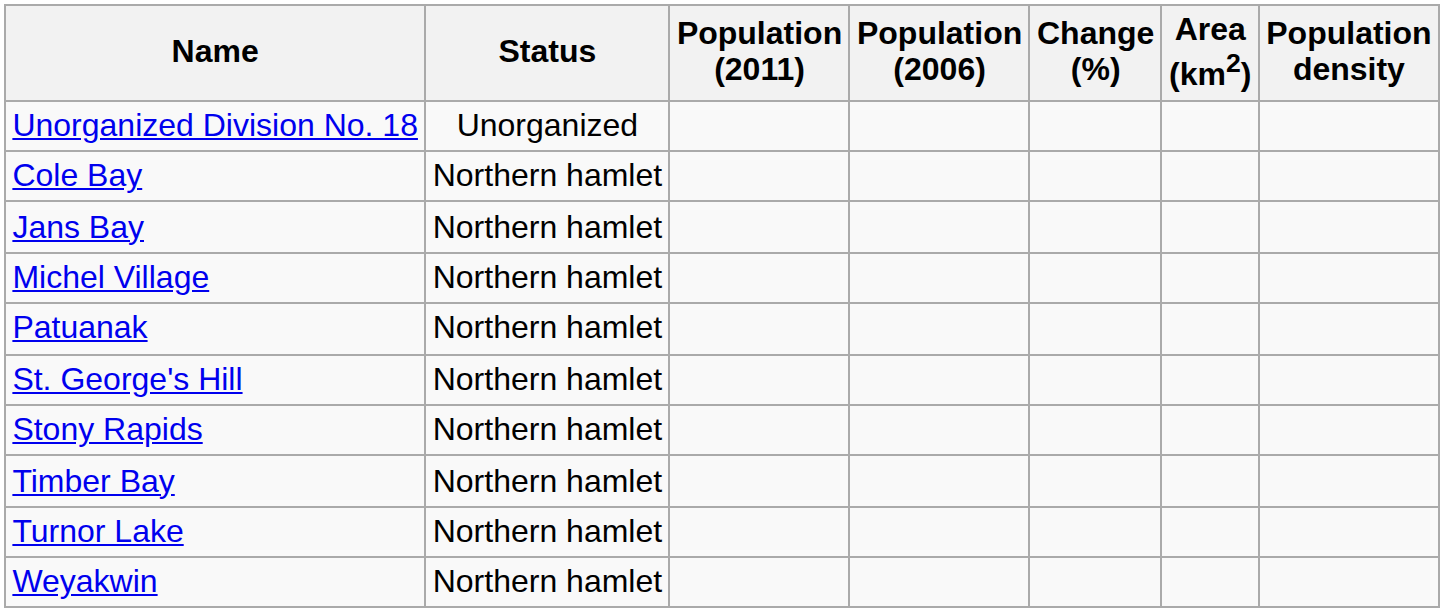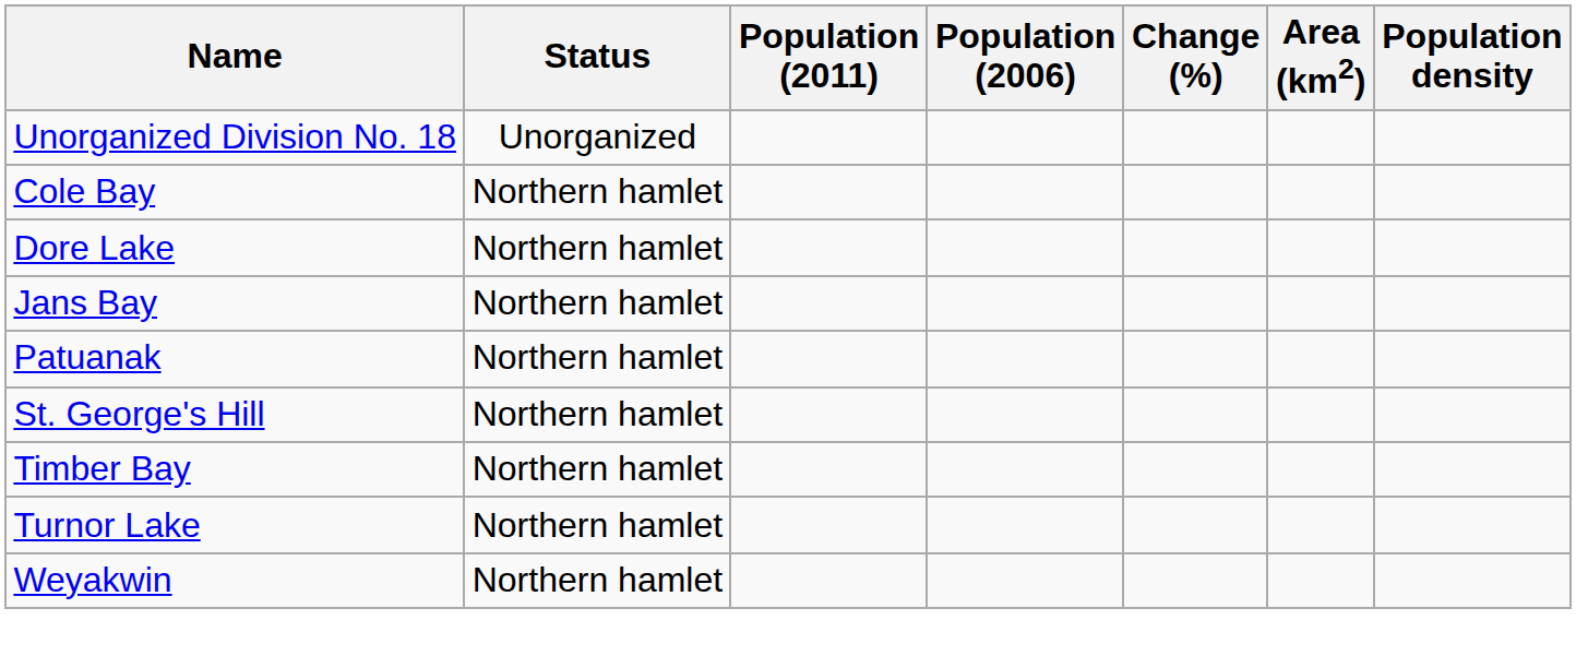+ row: Dore Lake | Northern hamlet
- row: Michel Village | Northern hamlet
- row: Stony Rapids | Northern hamlet
